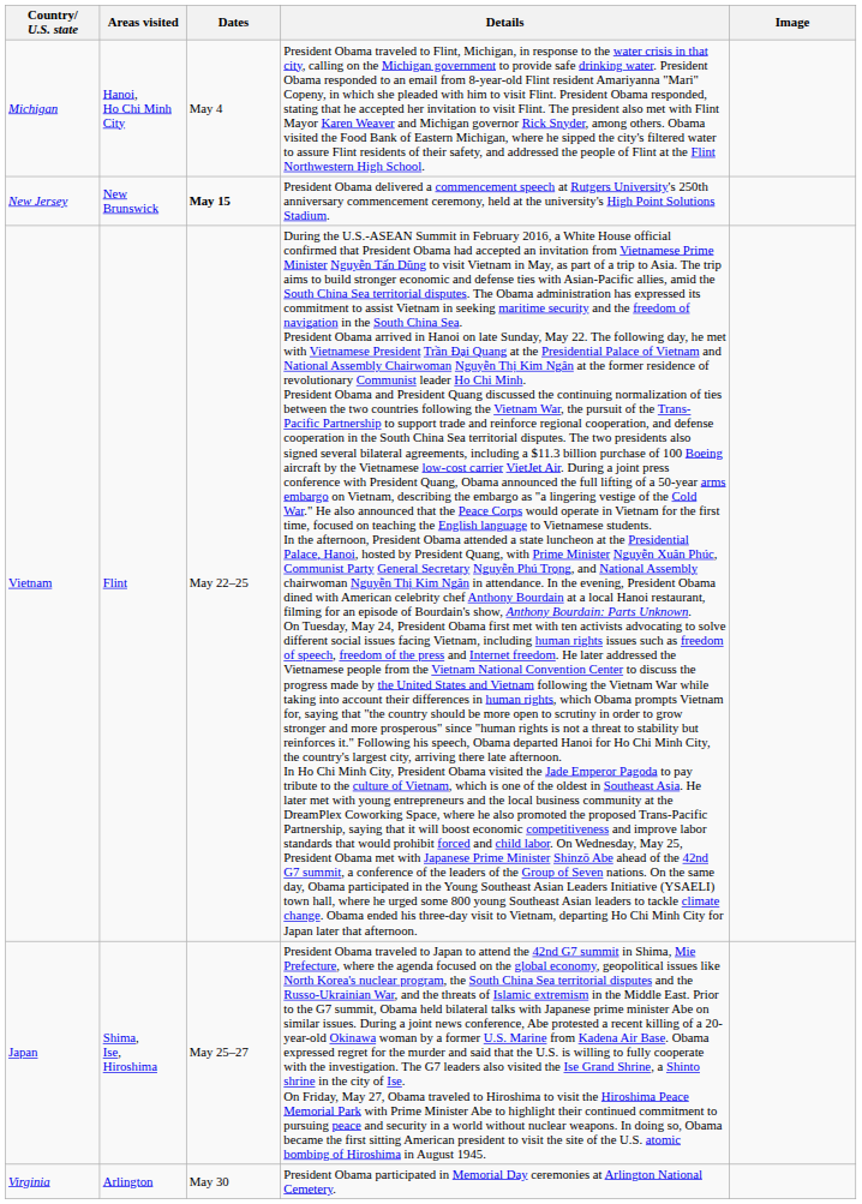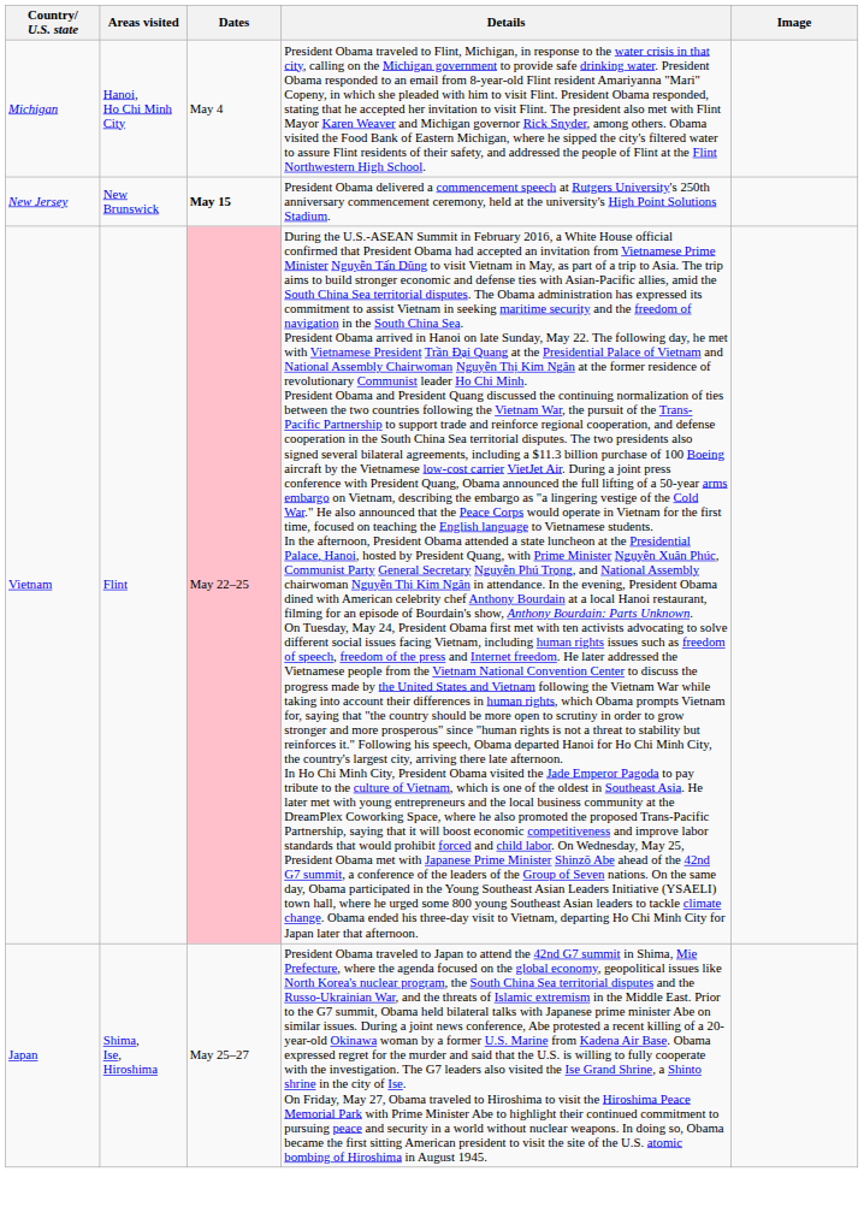Vietnam | Dates: no background -> pink background
- row: Virginia | Arlington | May 30 | President Obama participated in Memorial Day ceremonies at Arlington National Cemetery.
